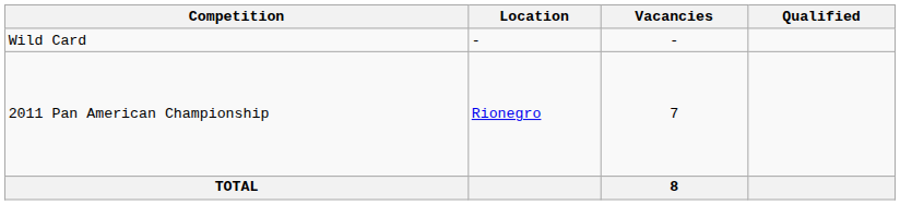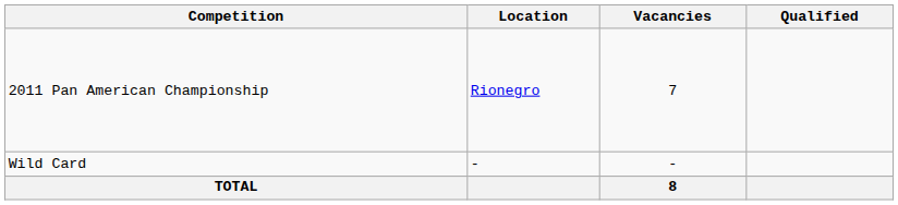rows swapped: 2011 Pan American Championship <-> Wild Card
